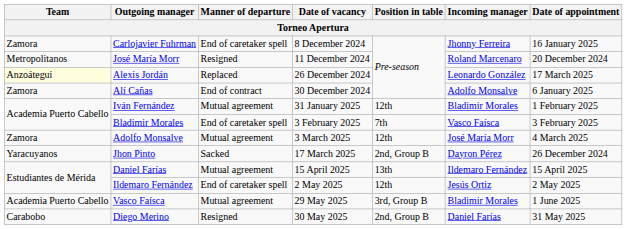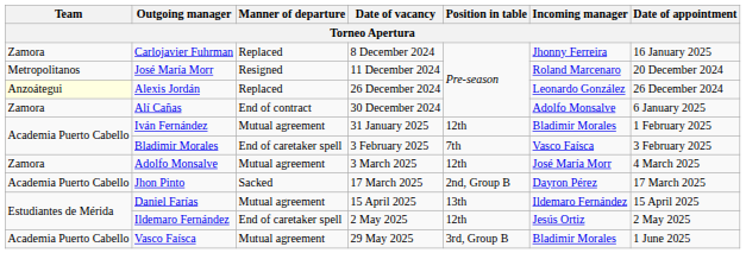Carlojavier Fuhrman | Manner of departure: End of caretaker spell -> Replaced
Alexis Jordán | Date of appointment: 17 March 2025 -> 26 December 2024
Jhon Pinto | Team: Yaracuyanos -> Academia Puerto Cabello
Jhon Pinto | Date of appointment: 26 December 2024 -> 17 March 2025
- row: Carabobo | Diego Merino | Resigned | 30 May 2025 | 2nd, Group B | Daniel Farías | 31 May 2025
